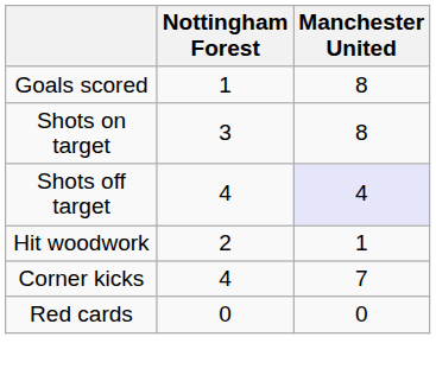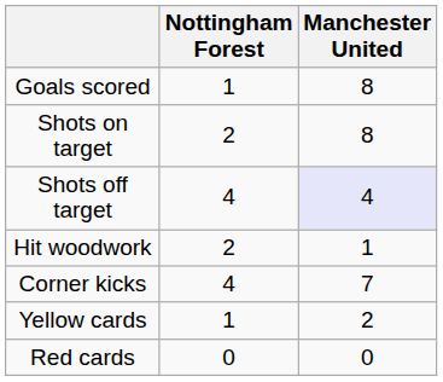Shots on target | Nottingham Forest: 3 -> 2
+ row: Yellow cards | 1 | 2
